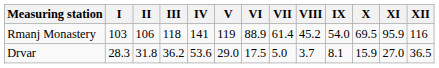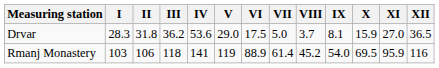rows swapped: Drvar <-> Rmanj Monastery
